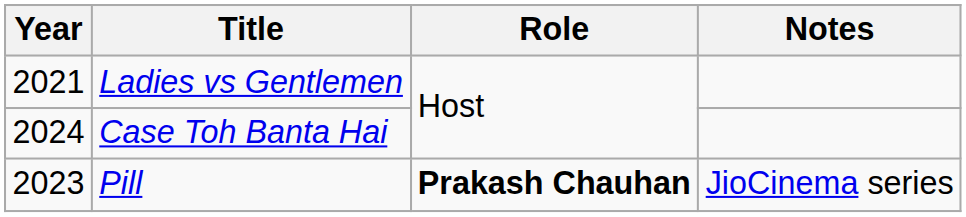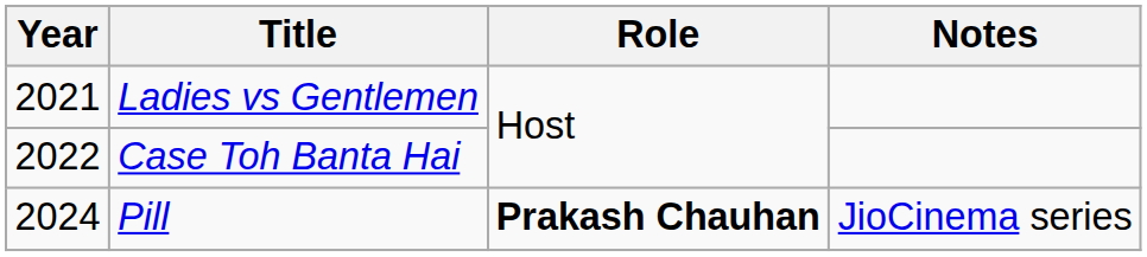Case Toh Banta Hai | Year: 2024 -> 2022
Pill | Year: 2023 -> 2024
